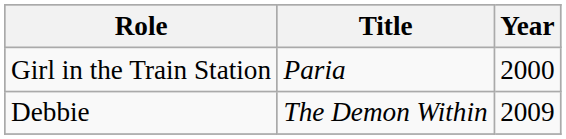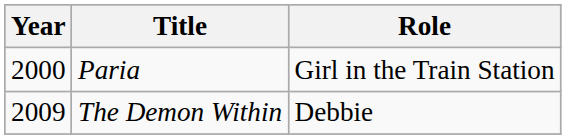columns swapped: Year <-> Role
